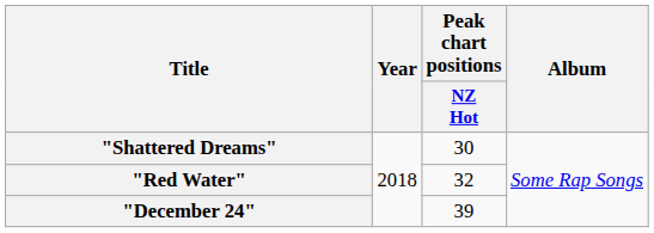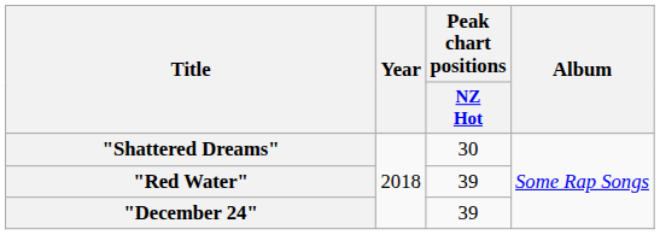"Red Water" | Peak chart positions / NZ Hot: 32 -> 39
